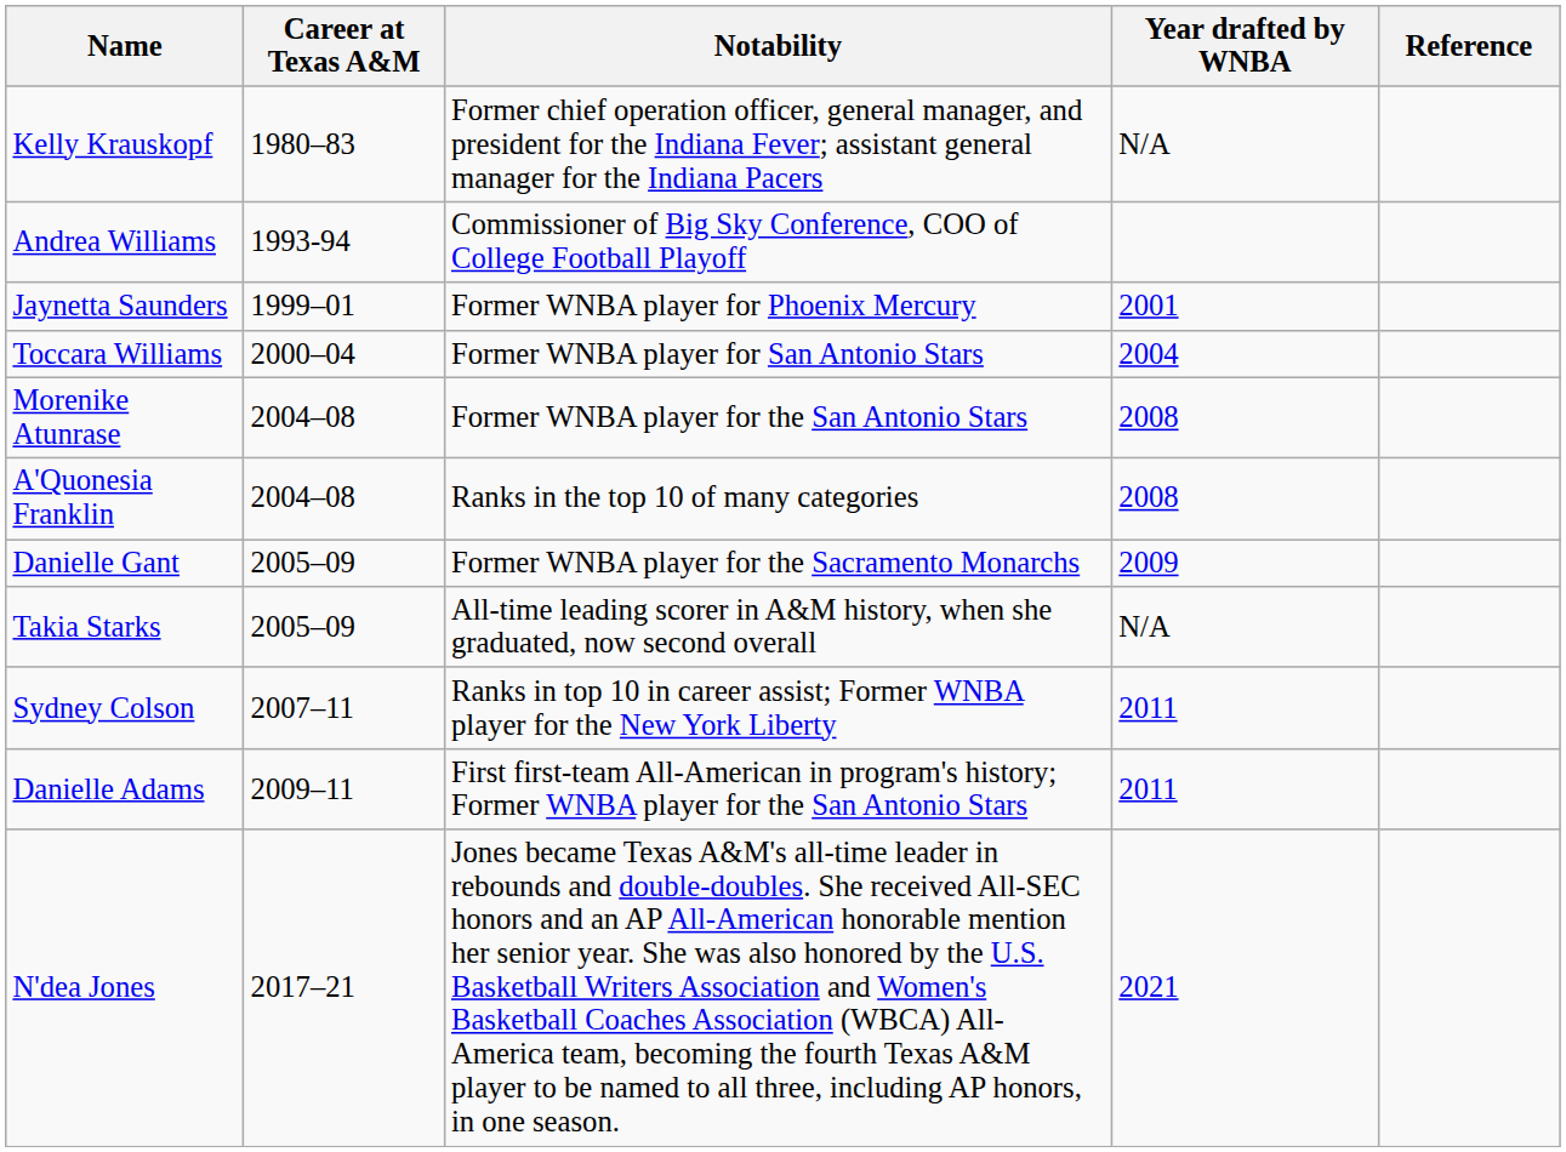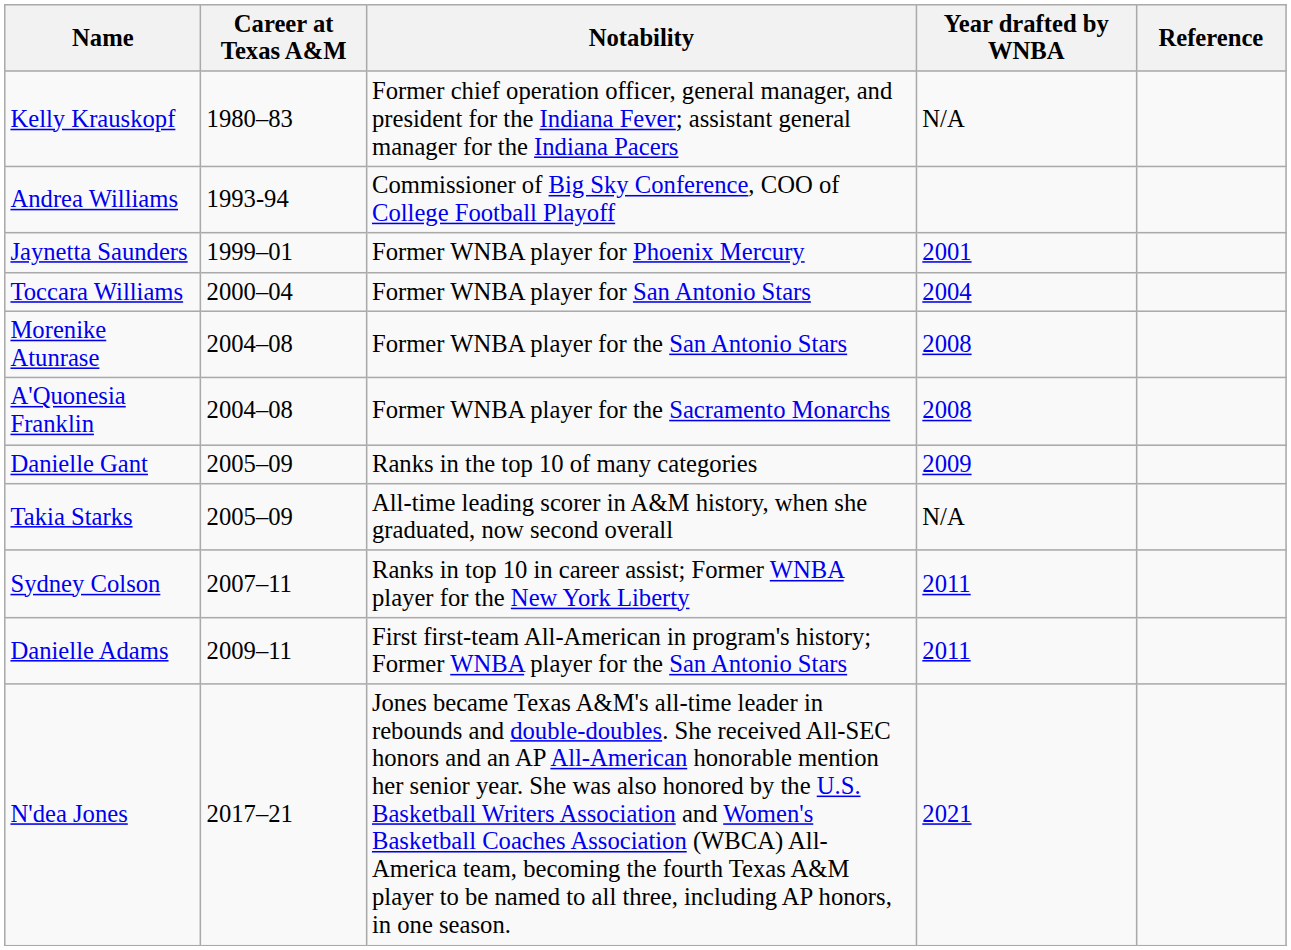A'Quonesia Franklin | Notability: Ranks in the top 10 of many categories -> Former WNBA player for the Sacramento Monarchs
Danielle Gant | Notability: Former WNBA player for the Sacramento Monarchs -> Ranks in the top 10 of many categories
